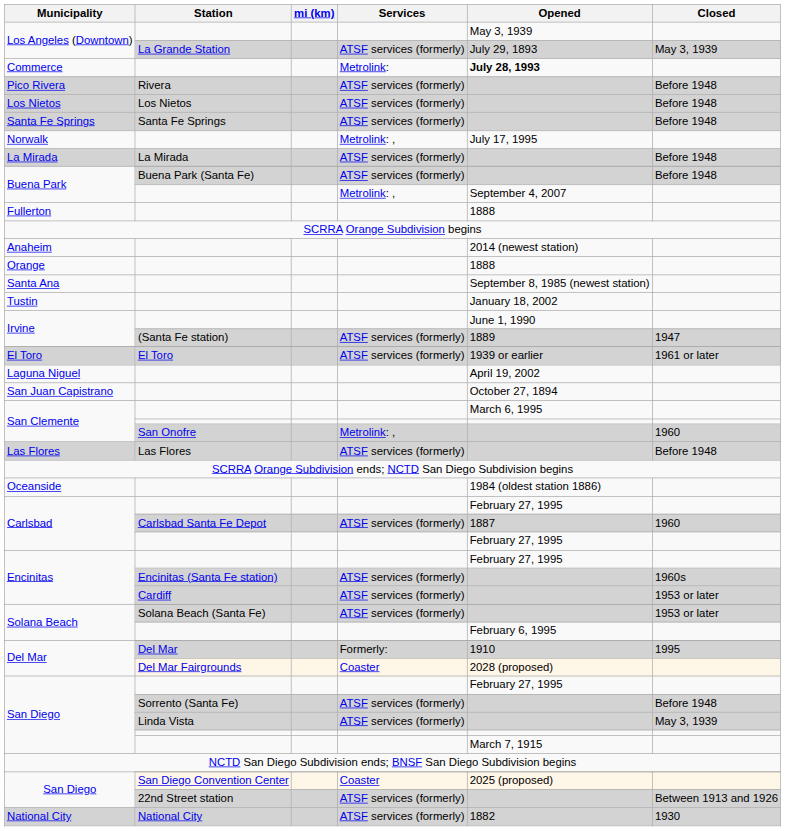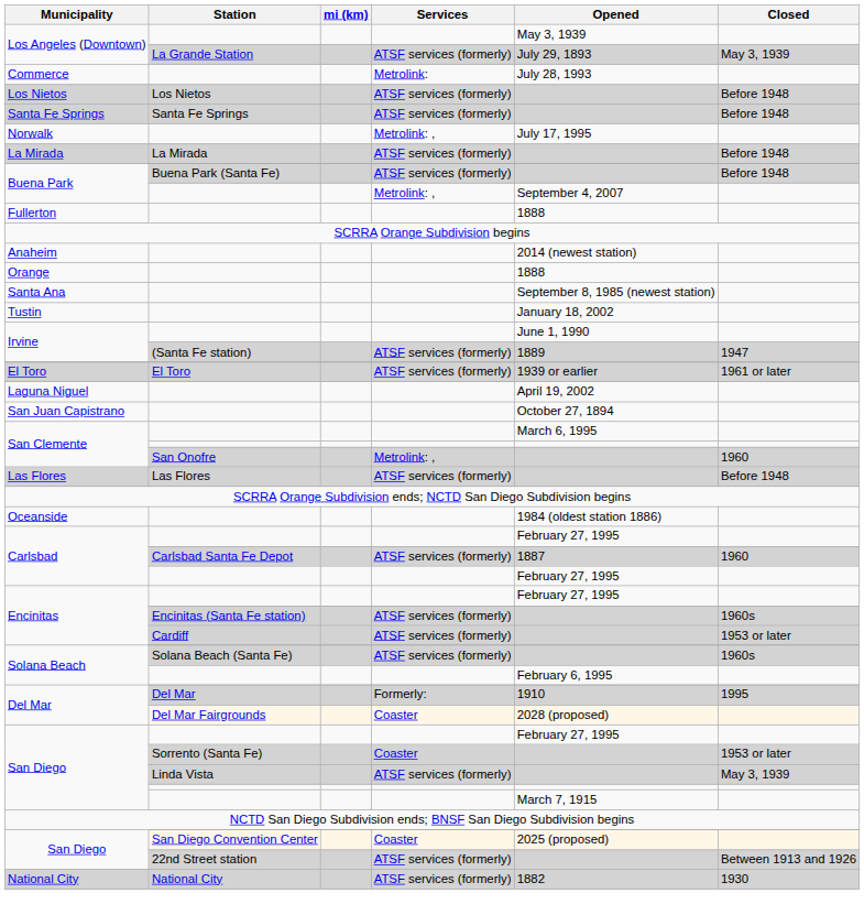Commerce | Opened: bold -> normal
- row: Pico Rivera | Rivera | ATSF services (formerly) | Before 1948
Solana Beach / Solana Beach (Santa Fe) | Closed: 1953 or later -> 1960s
San Diego / Sorrento (Santa Fe) | Services: ATSF services (formerly) -> Coaster
San Diego / Sorrento (Santa Fe) | Closed: Before 1948 -> 1953 or later
